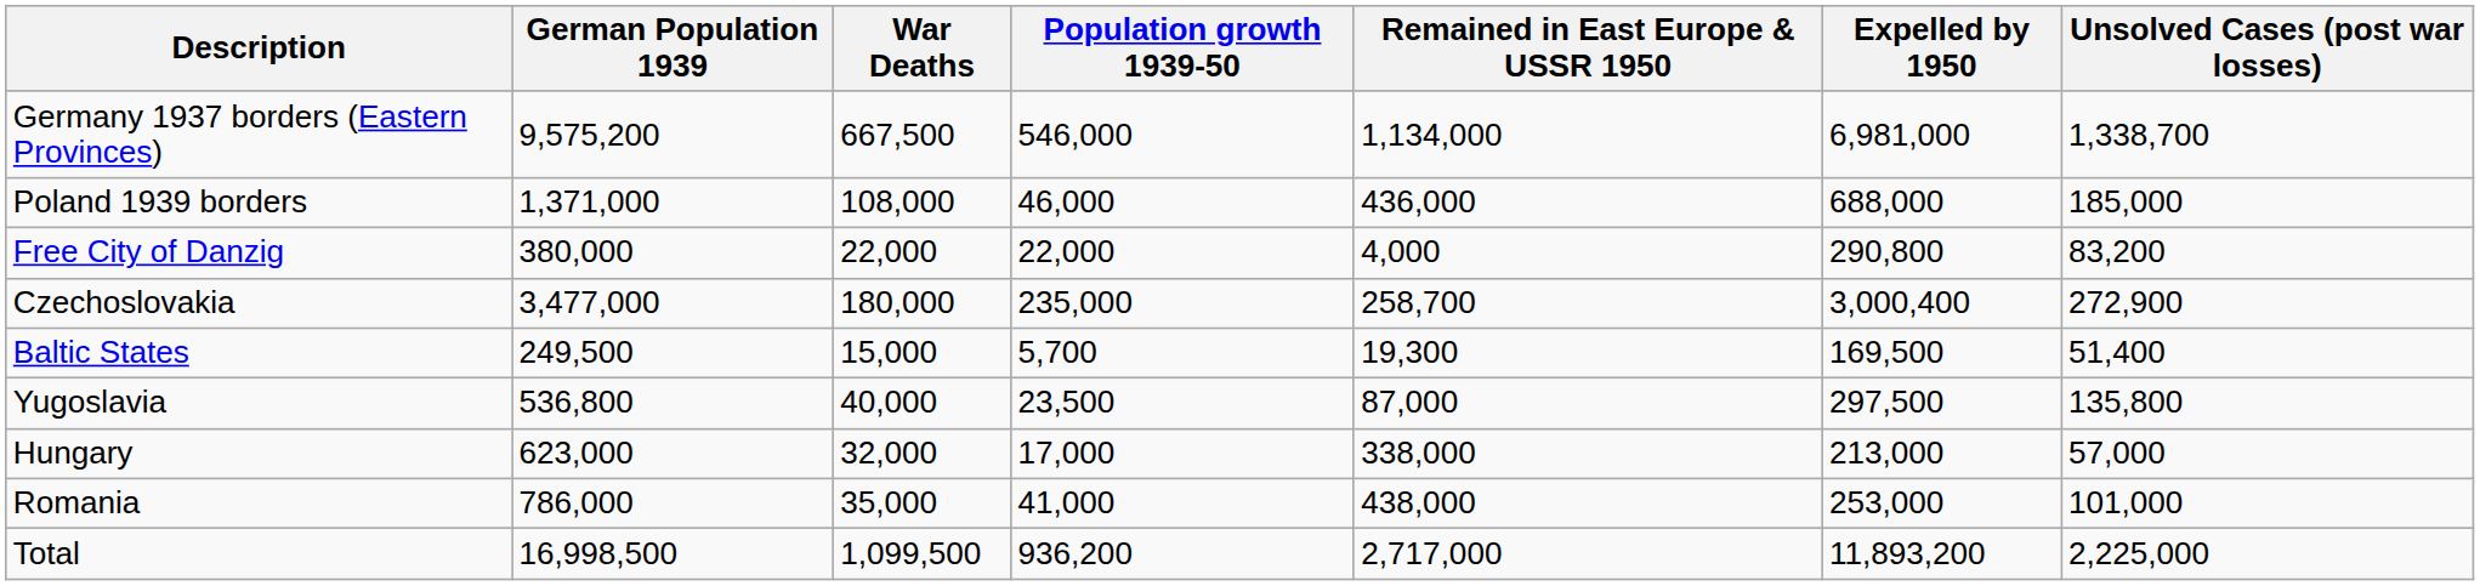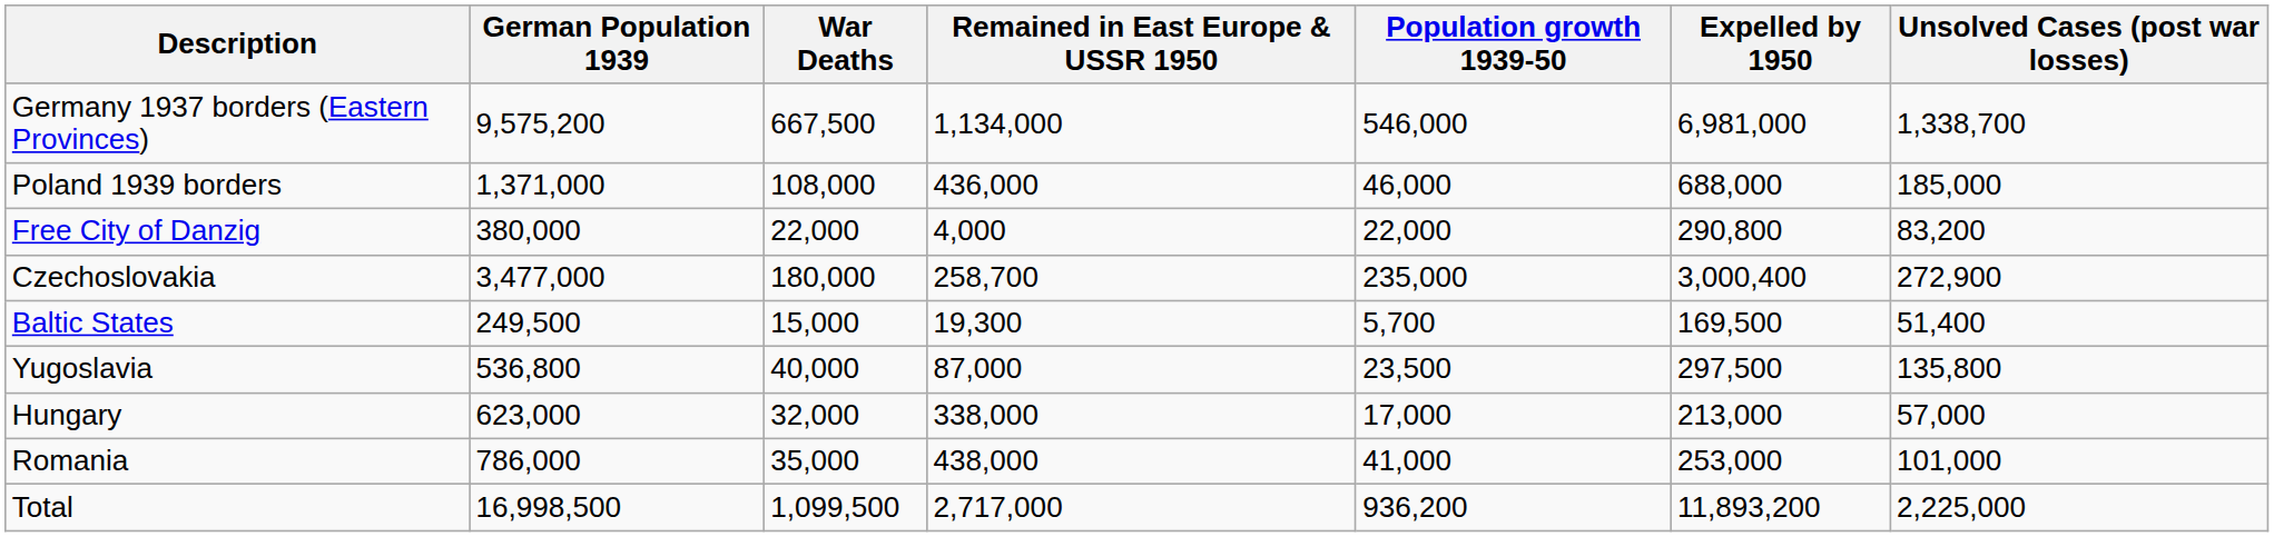columns swapped: Population growth 1939-50 <-> Remained in East Europe & USSR 1950
